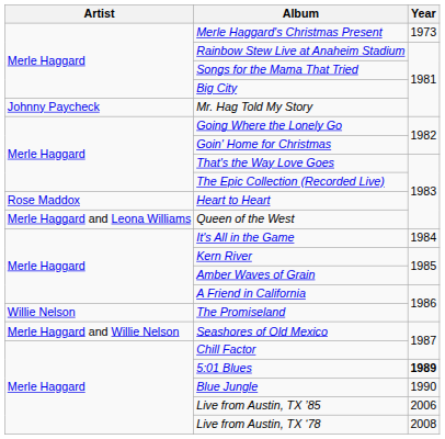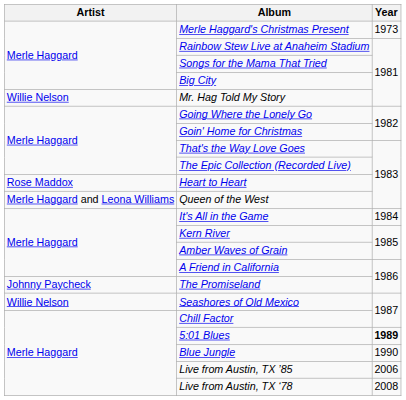Mr. Hag Told My Story | Artist: Johnny Paycheck -> Willie Nelson
The Promiseland | Artist: Willie Nelson -> Johnny Paycheck
Seashores of Old Mexico | Artist: Merle Haggard and Willie Nelson -> Willie Nelson
